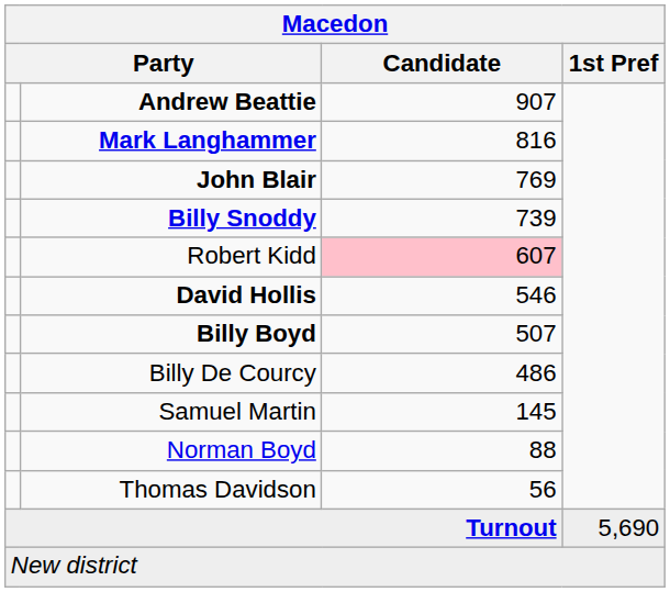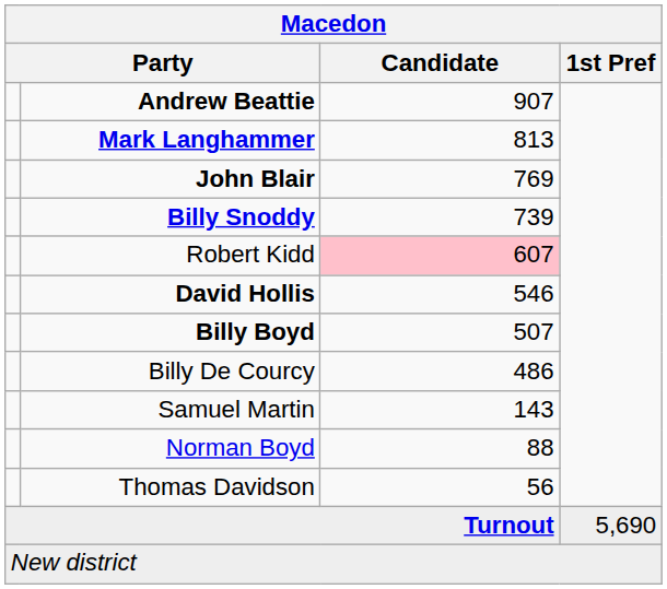Mark Langhammer | Candidate: 816 -> 813
Samuel Martin | Candidate: 145 -> 143
